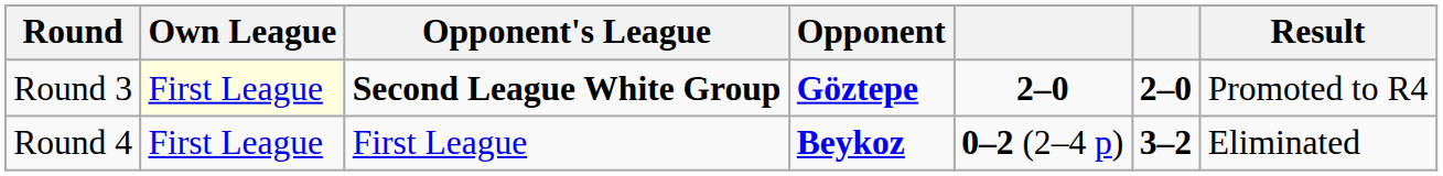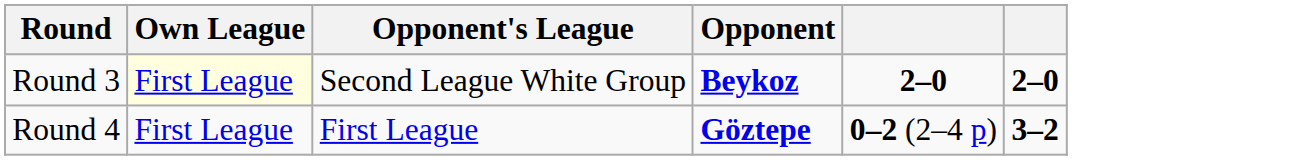- column: Result | Promoted to R4 | Eliminated
Round 3 | Opponent's League: bold -> normal
Round 3 | Opponent: Göztepe -> Beykoz
Round 4 | Opponent: Beykoz -> Göztepe
